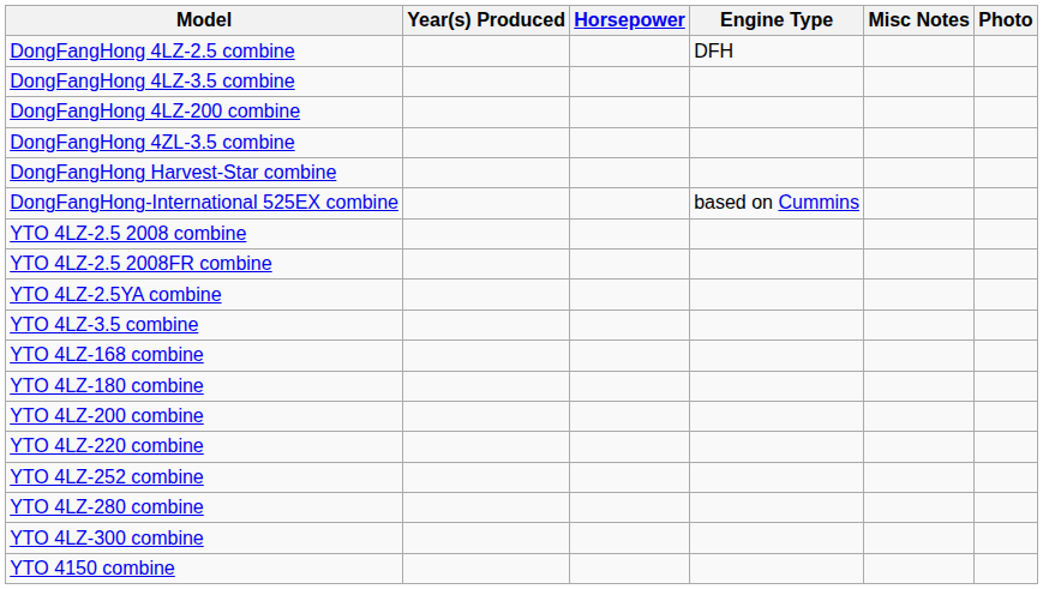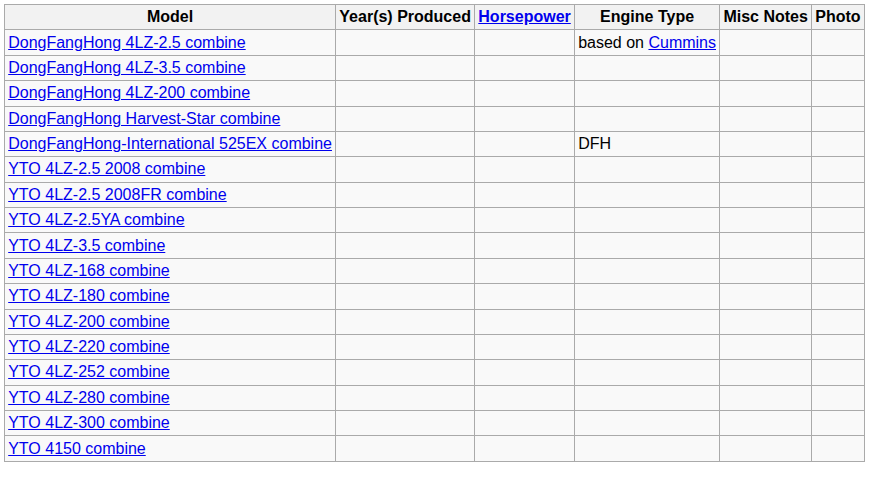DongFangHong 4LZ-2.5 combine | Engine Type: DFH -> based on Cummins
- row: DongFangHong 4ZL-3.5 combine
DongFangHong-International 525EX combine | Engine Type: based on Cummins -> DFH
